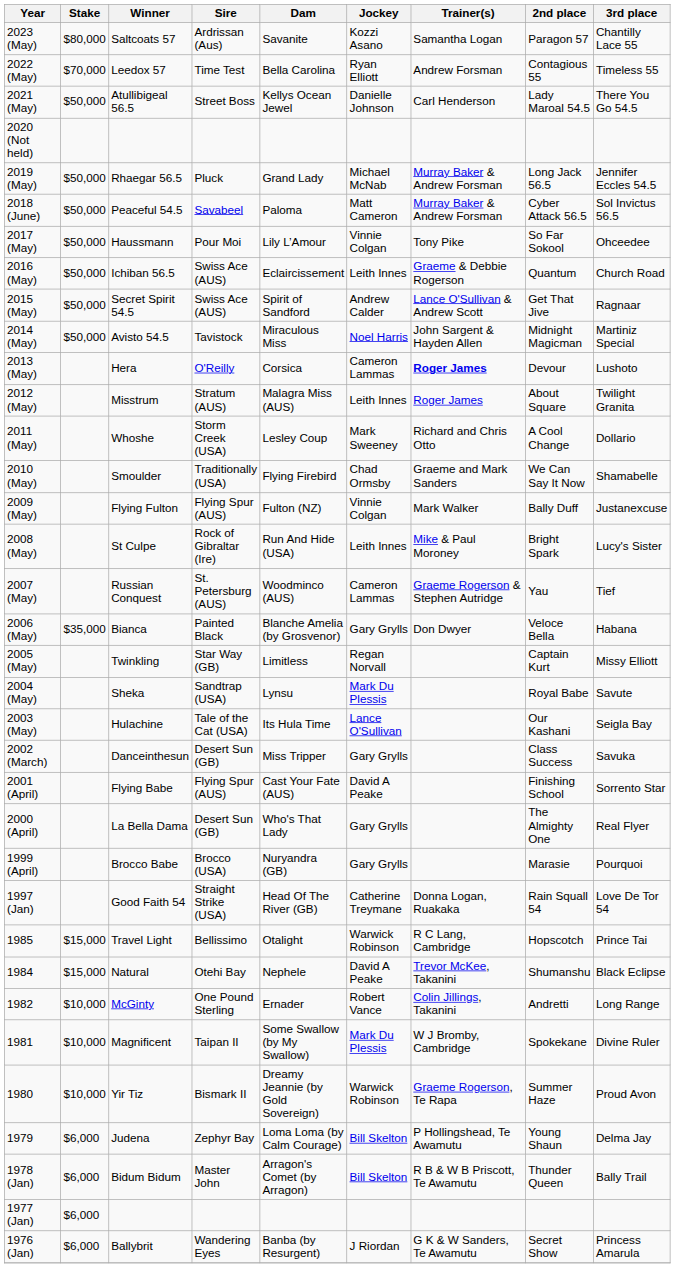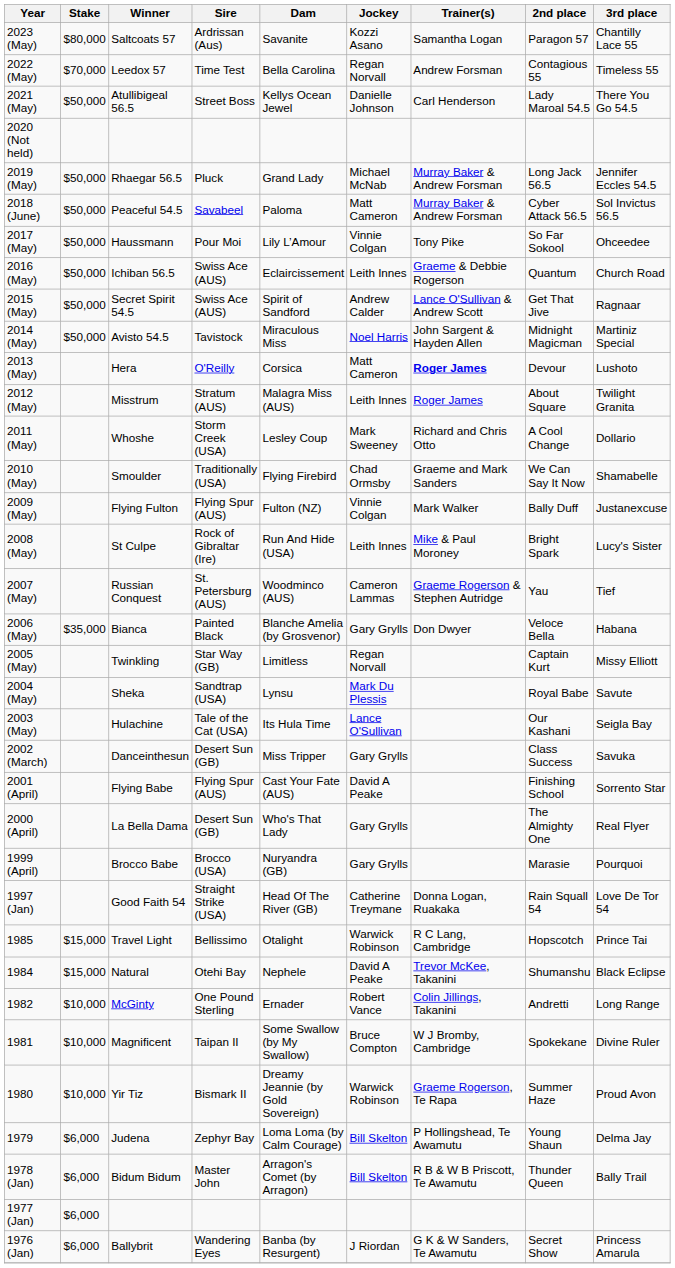2022 (May) | Jockey: Ryan Elliott -> Regan Norvall
2013 (May) | Jockey: Cameron Lammas -> Matt Cameron
1981 | Jockey: Mark Du Plessis -> Bruce Compton
